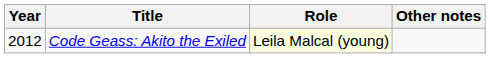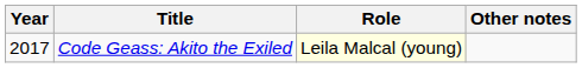Code Geass: Akito the Exiled | Year: 2012 -> 2017
